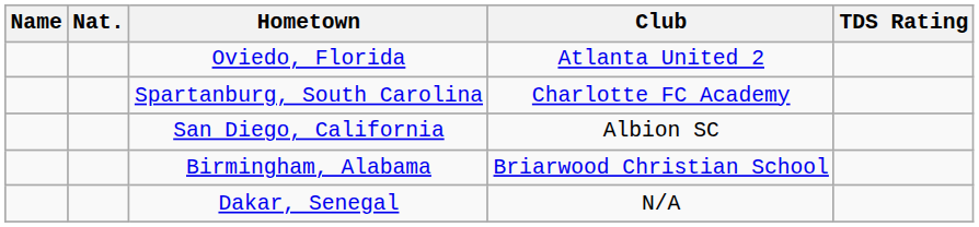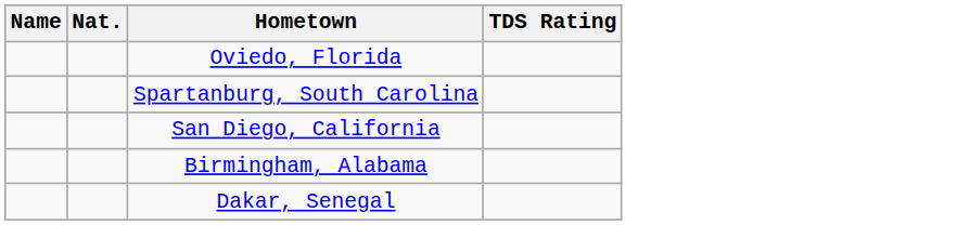- column: Club | Atlanta United 2 | Charlotte FC Academy | Albion SC | Briarwood Christian School | N/A
